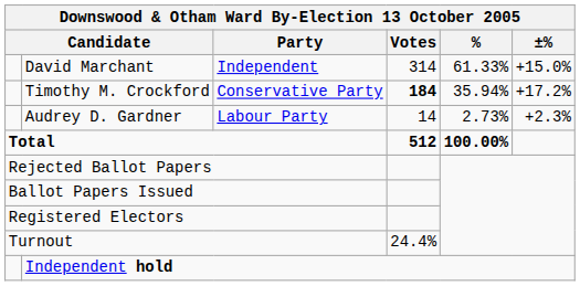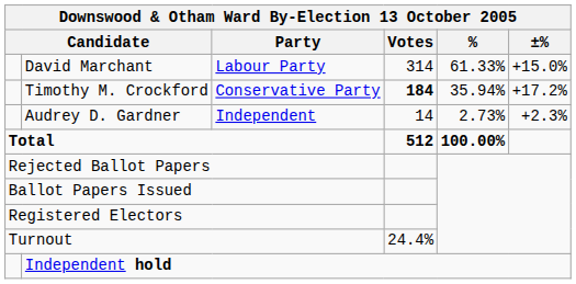David Marchant | Downswood & Otham Ward By-Election 13 October 2005 / Party: Independent -> Labour Party
Audrey D. Gardner | Downswood & Otham Ward By-Election 13 October 2005 / Party: Labour Party -> Independent
